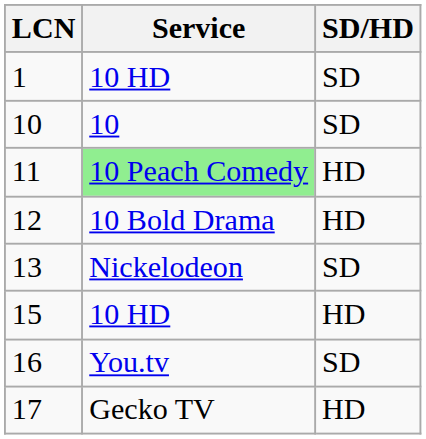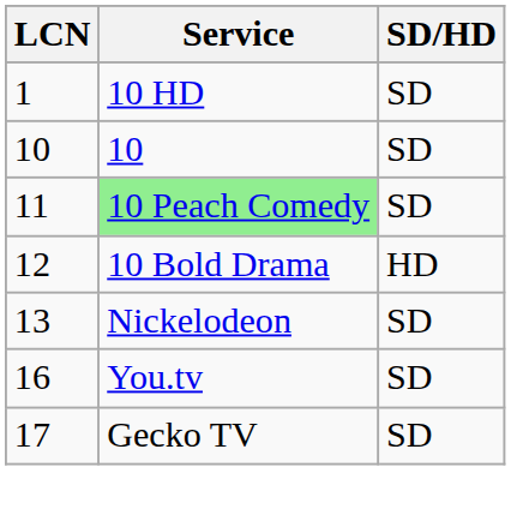11 | SD/HD: HD -> SD
- row: 15 | 10 HD | HD
17 | SD/HD: HD -> SD
